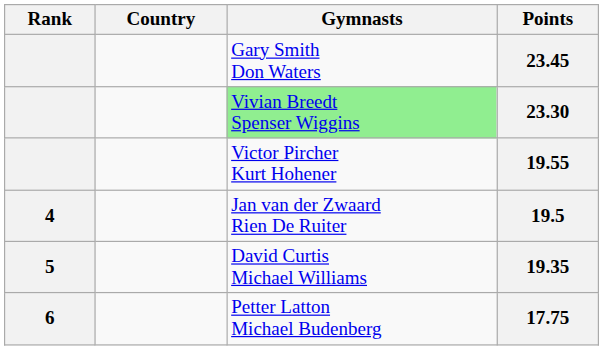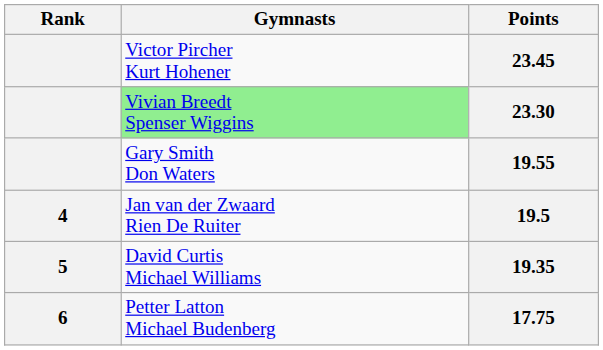- column: Country
23.45 | Gymnasts: Gary Smith Don Waters -> Victor Pircher Kurt Hohener
19.55 | Gymnasts: Victor Pircher Kurt Hohener -> Gary Smith Don Waters
